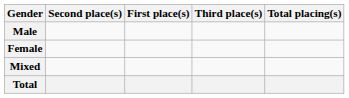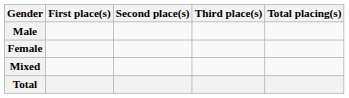columns swapped: First place(s) <-> Second place(s)
